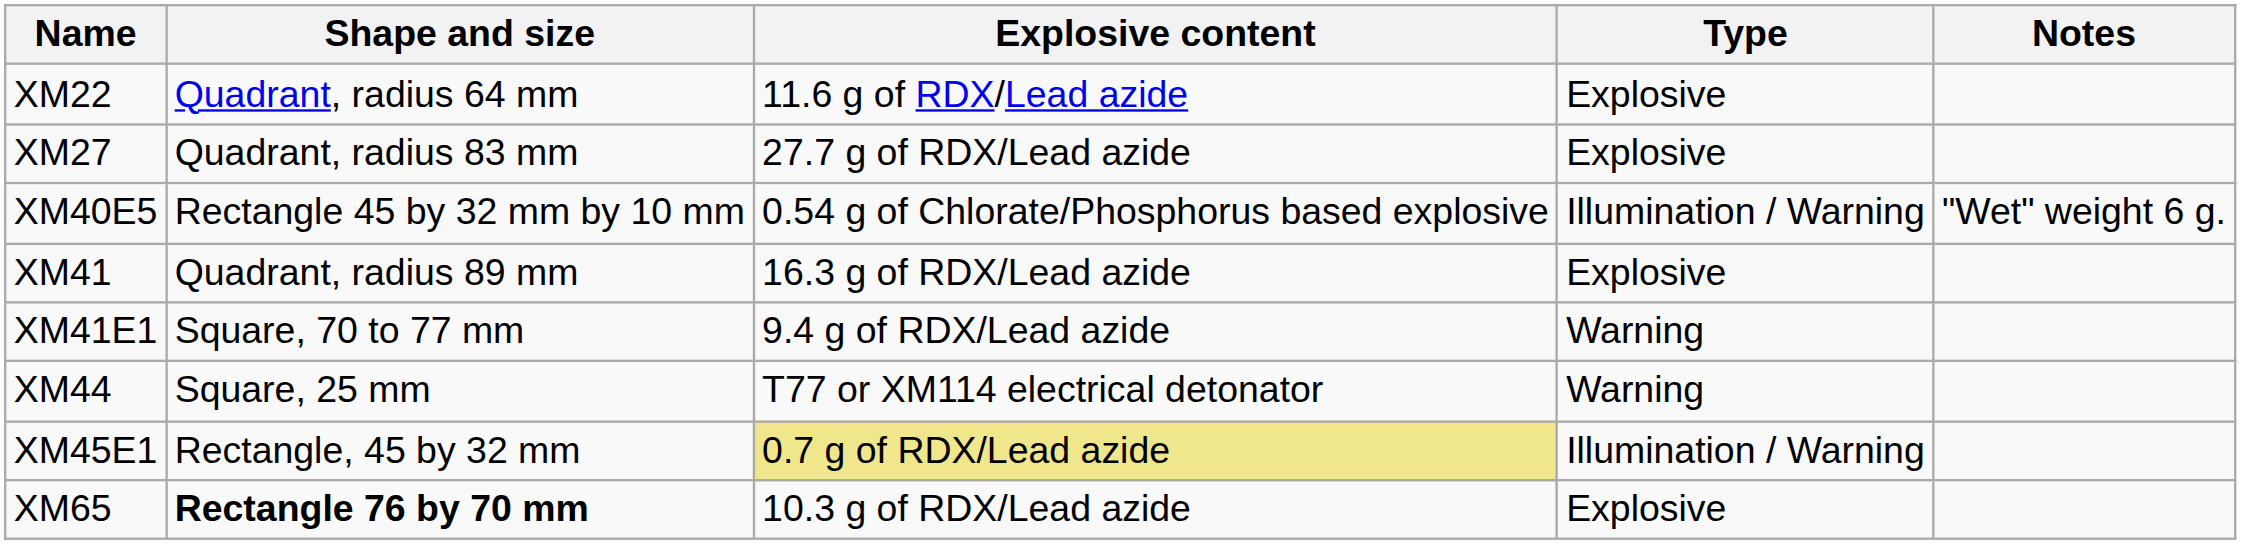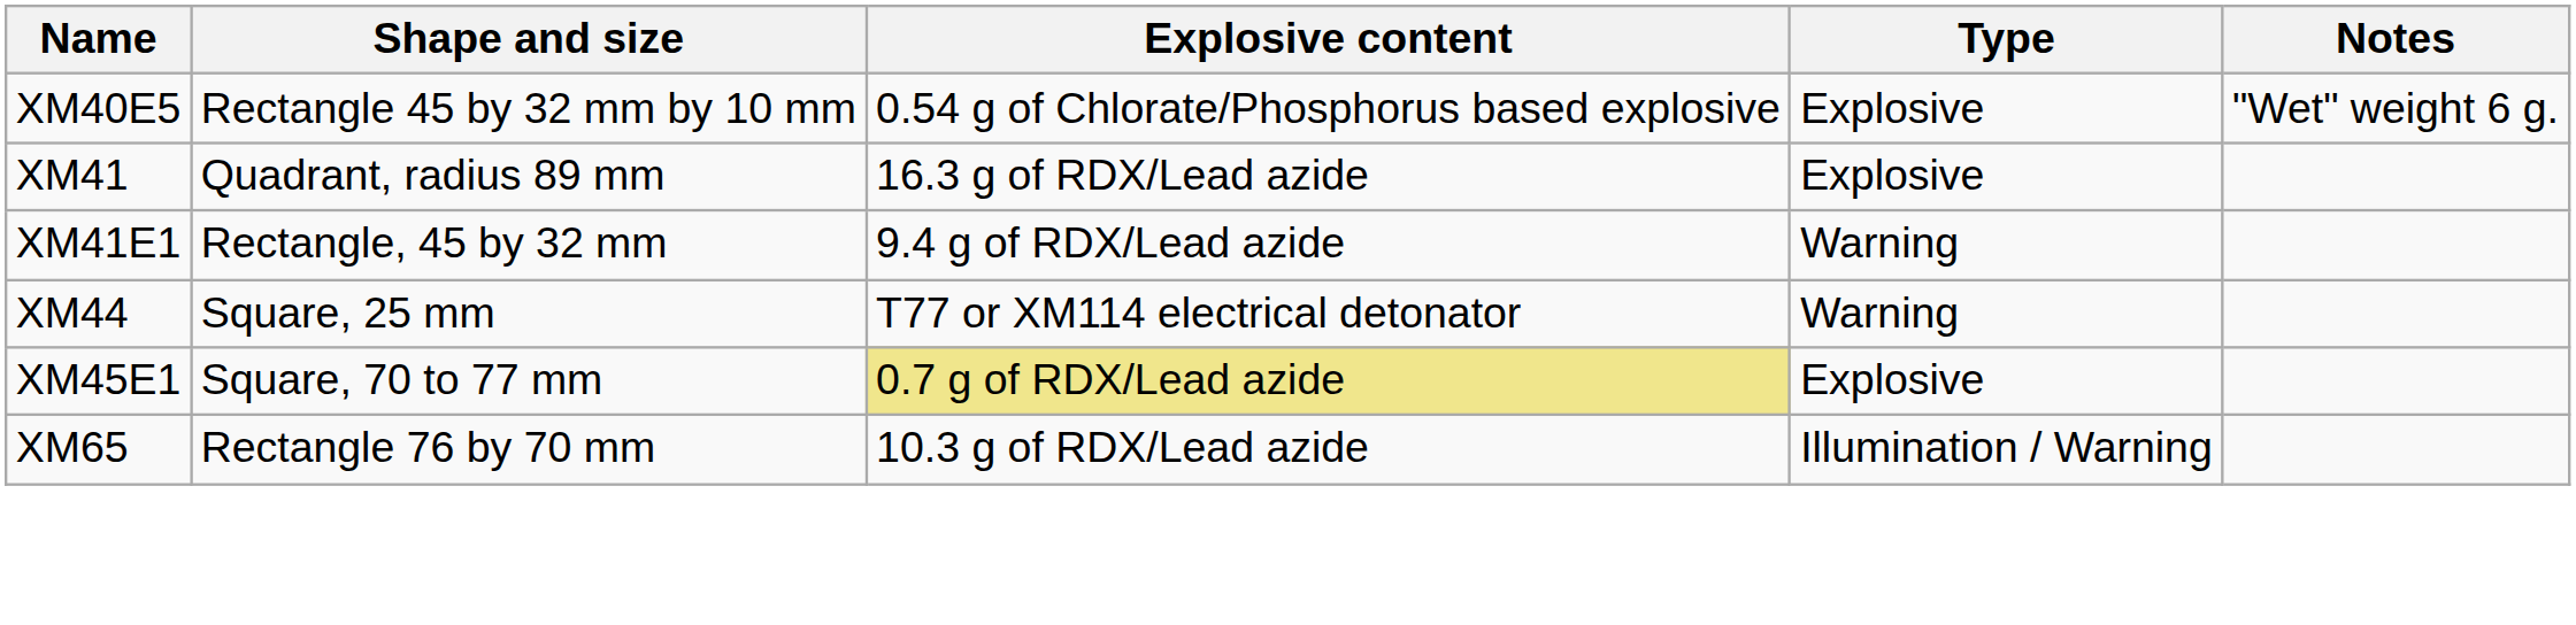- row: XM22 | Quadrant, radius 64 mm | 11.6 g of RDX/Lead azide | Explosive
- row: XM27 | Quadrant, radius 83 mm | 27.7 g of RDX/Lead azide | Explosive
XM40E5 | Type: Illumination / Warning -> Explosive
XM41E1 | Shape and size: Square, 70 to 77 mm -> Rectangle, 45 by 32 mm
XM45E1 | Shape and size: Rectangle, 45 by 32 mm -> Square, 70 to 77 mm
XM45E1 | Type: Illumination / Warning -> Explosive
XM65 | Shape and size: bold -> normal
XM65 | Type: Explosive -> Illumination / Warning
